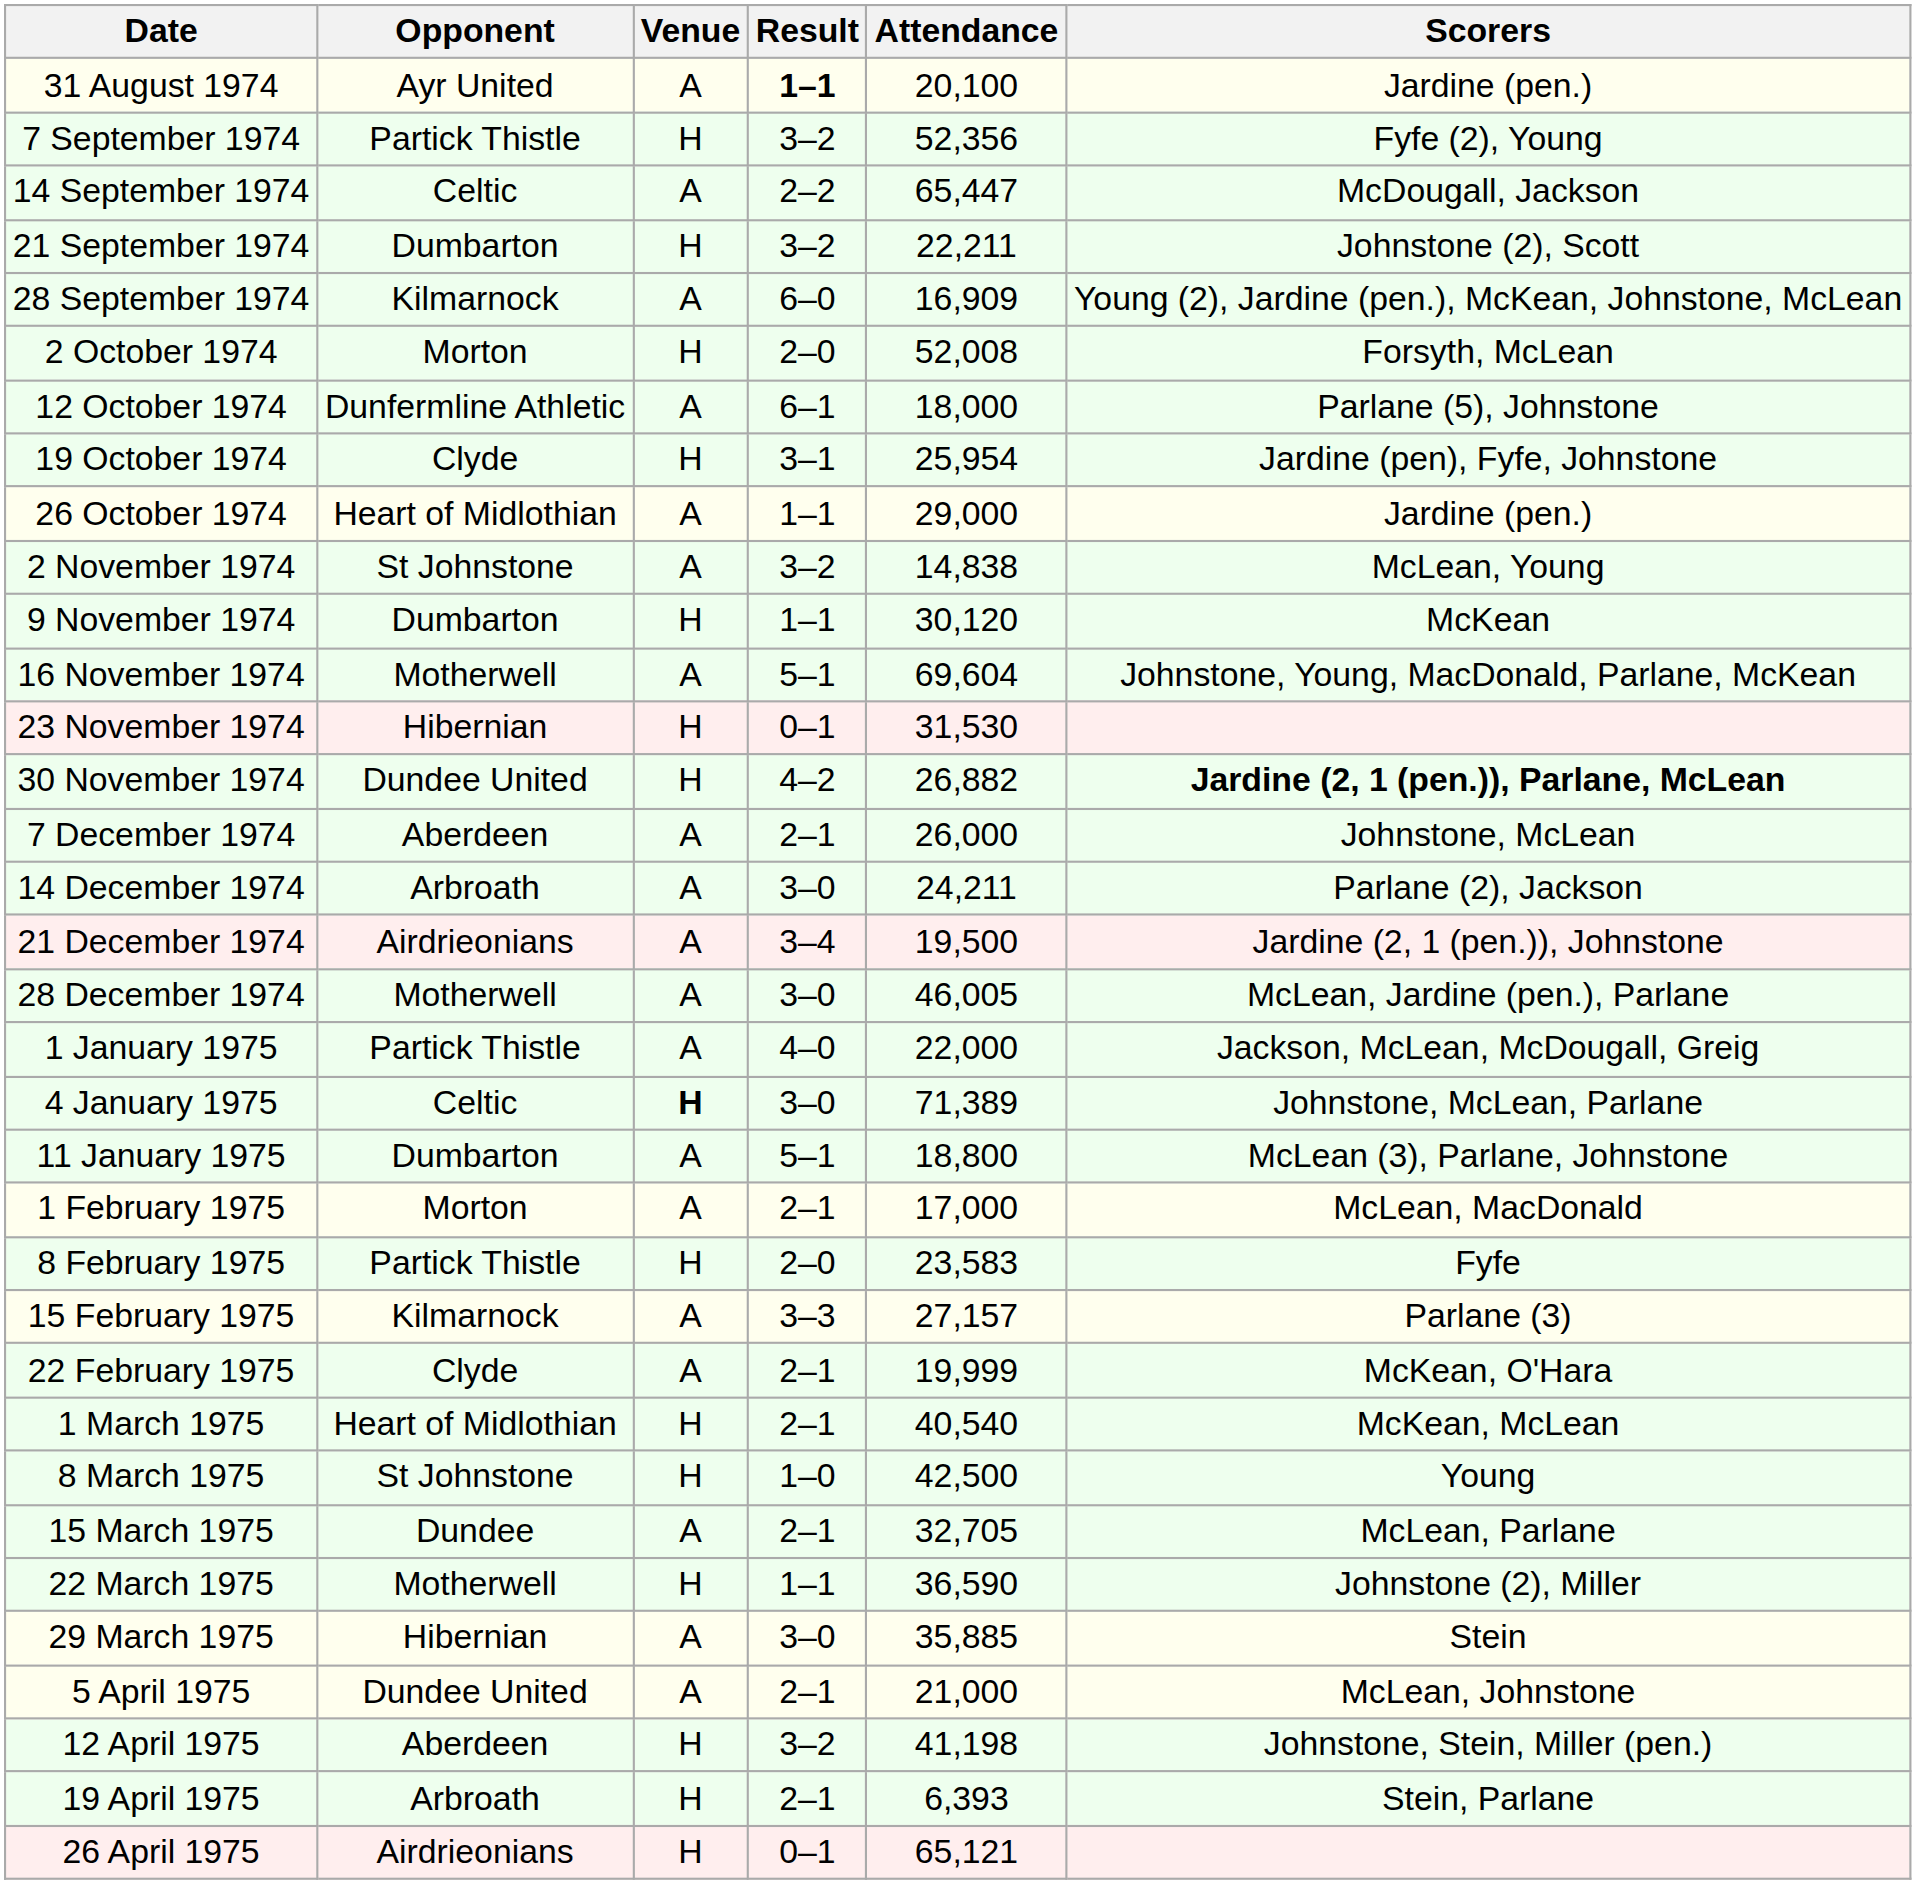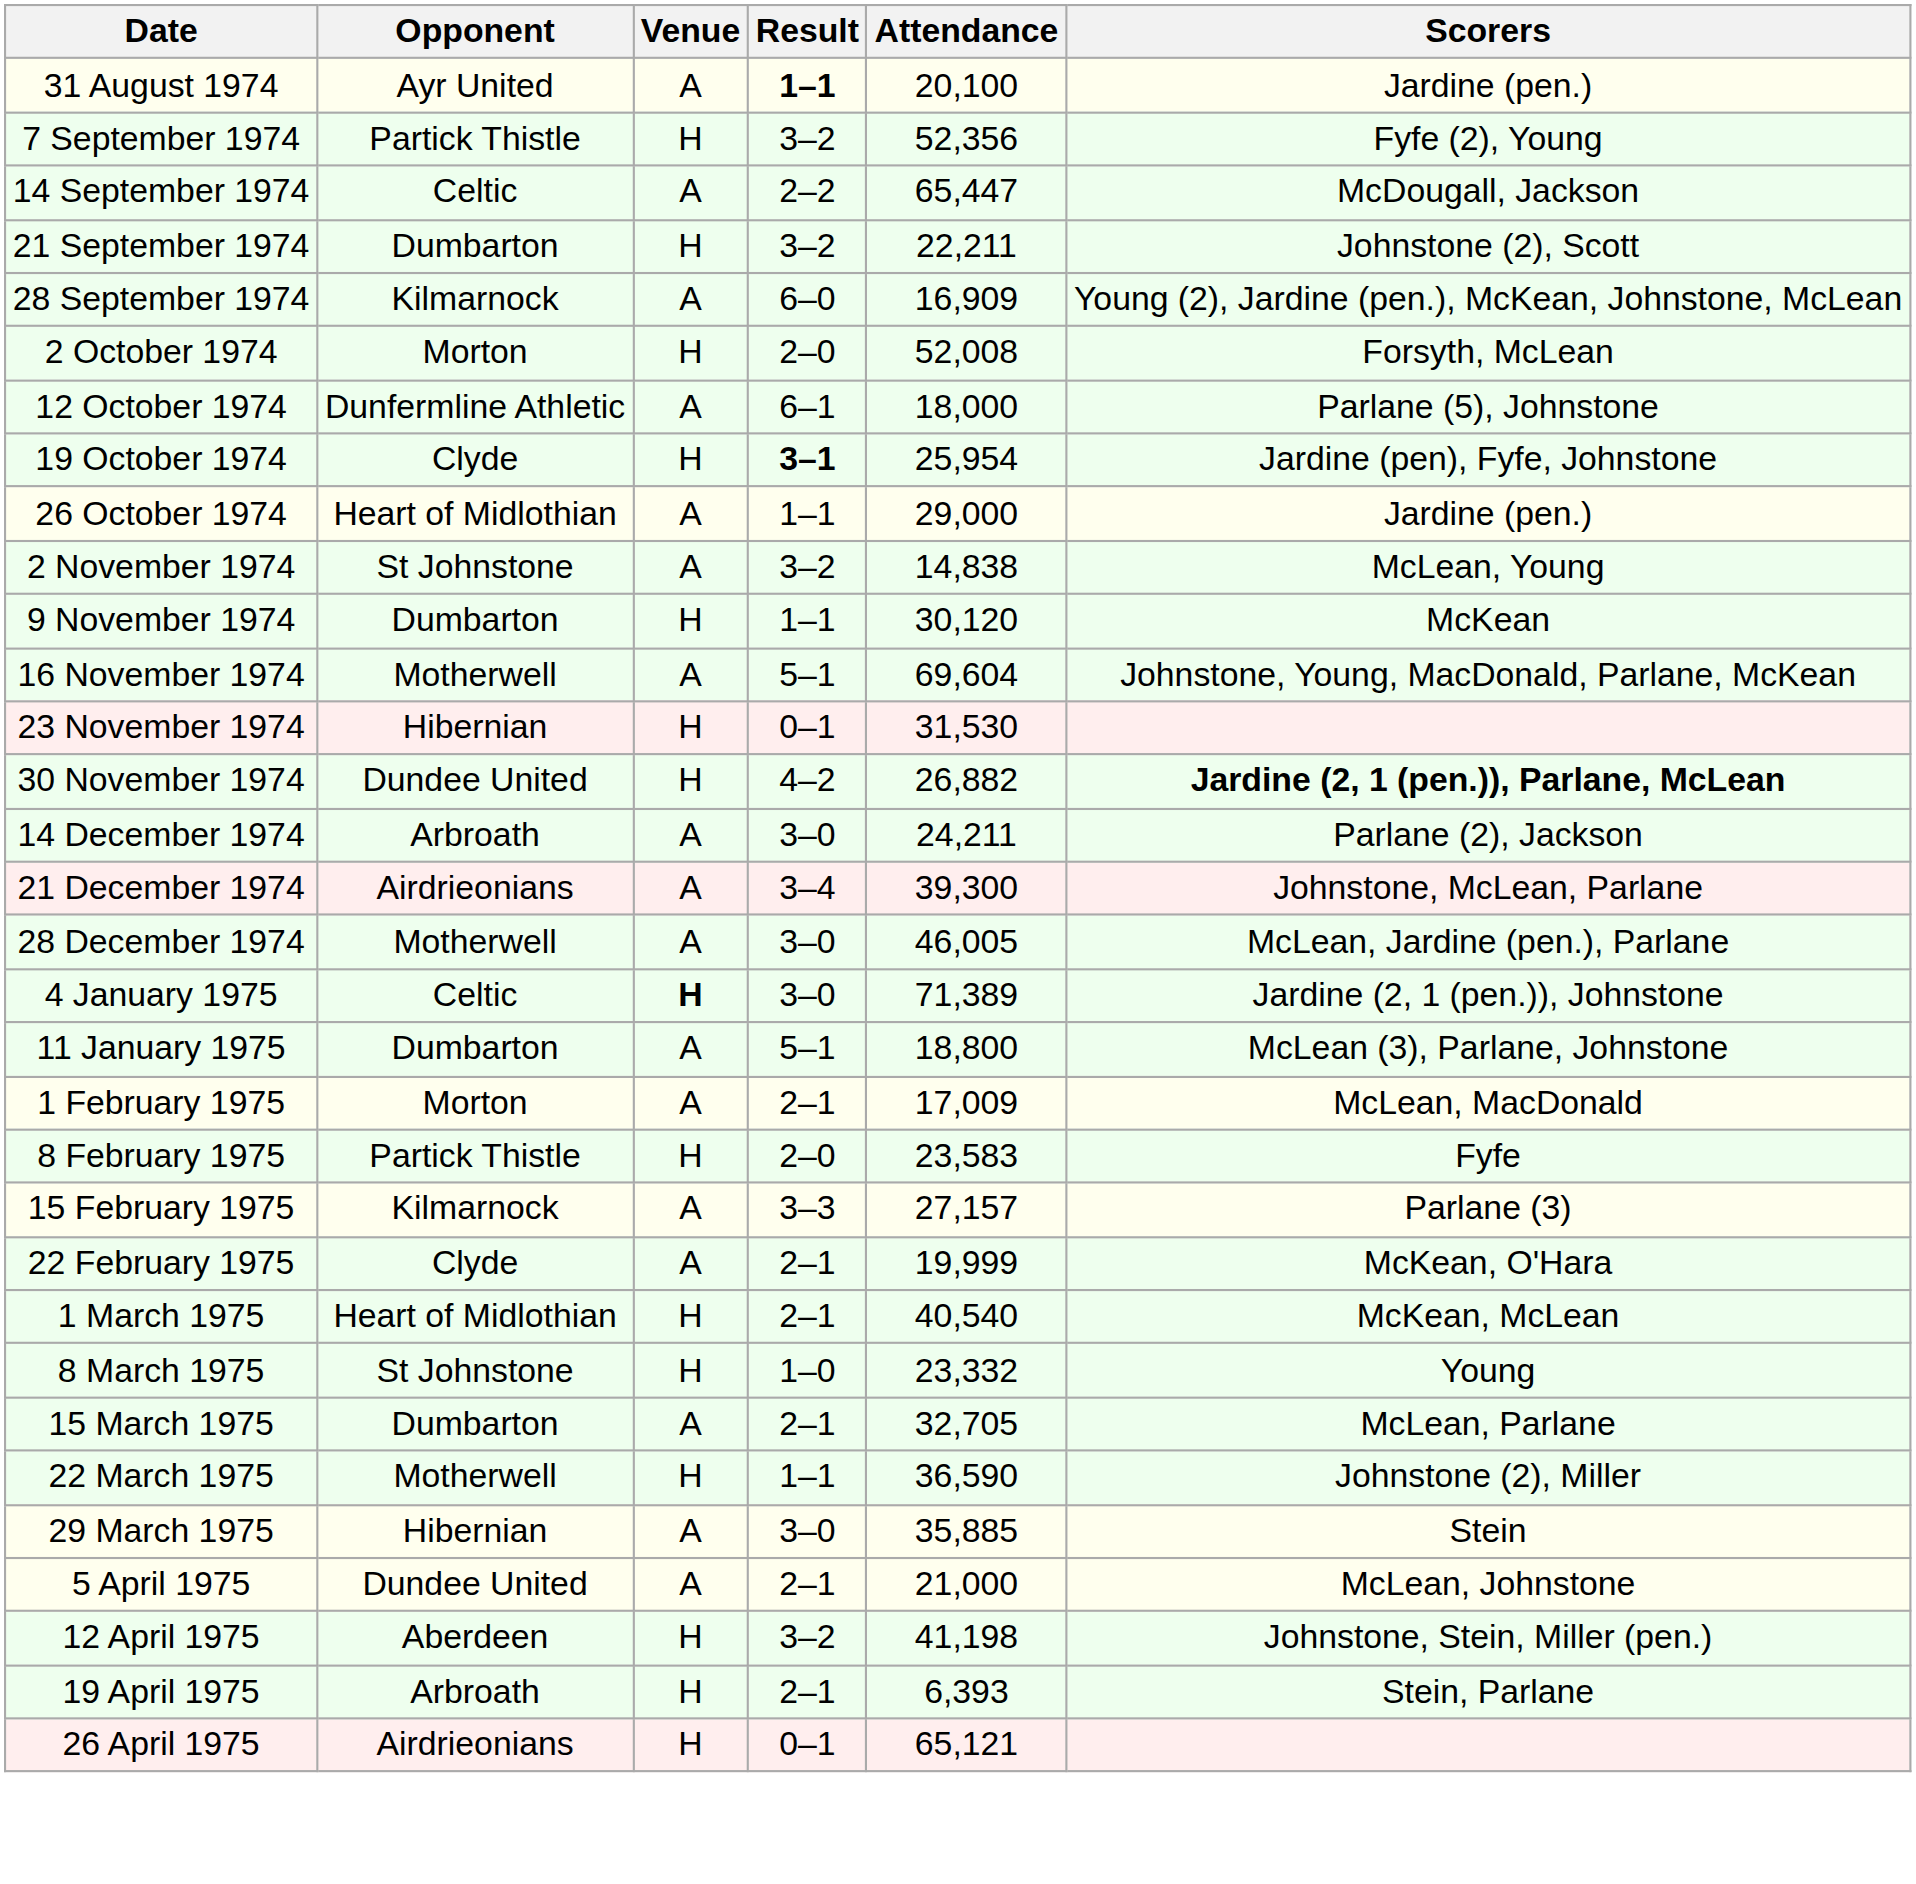19 October 1974 | Result: normal -> bold
- row: 7 December 1974 | Aberdeen | A | 2–1 | 26,000 | Johnstone, McLean
21 December 1974 | Attendance: 19,500 -> 39,300
21 December 1974 | Scorers: Jardine (2, 1 (pen.)), Johnstone -> Johnstone, McLean, Parlane
- row: 1 January 1975 | Partick Thistle | A | 4–0 | 22,000 | Jackson, McLean, McDougall, Greig
4 January 1975 | Scorers: Johnstone, McLean, Parlane -> Jardine (2, 1 (pen.)), Johnstone
1 February 1975 | Attendance: 17,000 -> 17,009
8 March 1975 | Attendance: 42,500 -> 23,332
15 March 1975 | Opponent: Dundee -> Dumbarton
